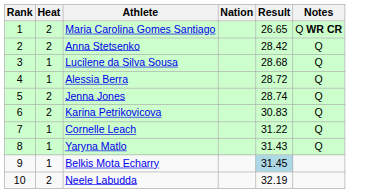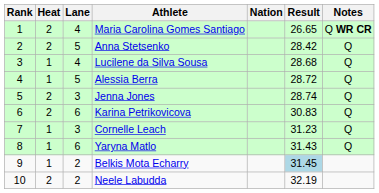+ column: Lane | 4 | 5 | 4 | 5 | 3 | 6 | 3 | 6 | 2 | 2
Cornelle Leach | Result: 31.22 -> 31.23
